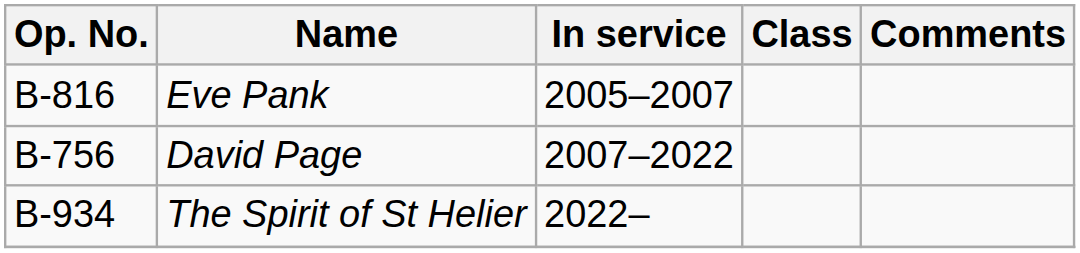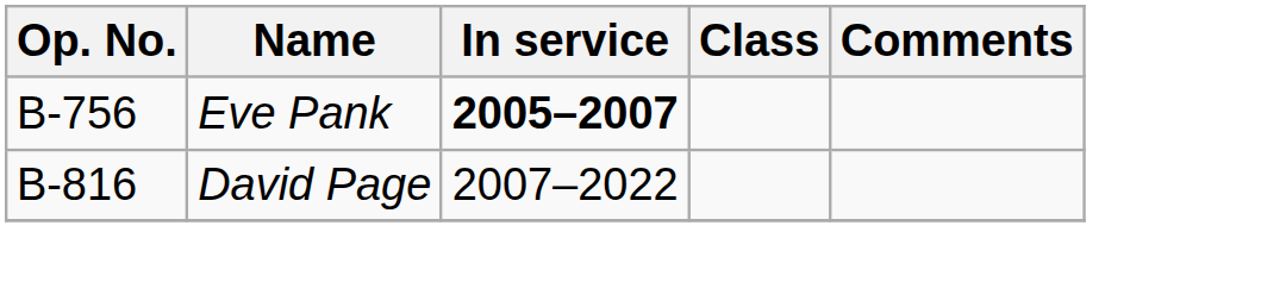Eve Pank | Op. No.: B-816 -> B-756
Eve Pank | In service: normal -> bold
David Page | Op. No.: B-756 -> B-816
- row: B-934 | The Spirit of St Helier | 2022–
